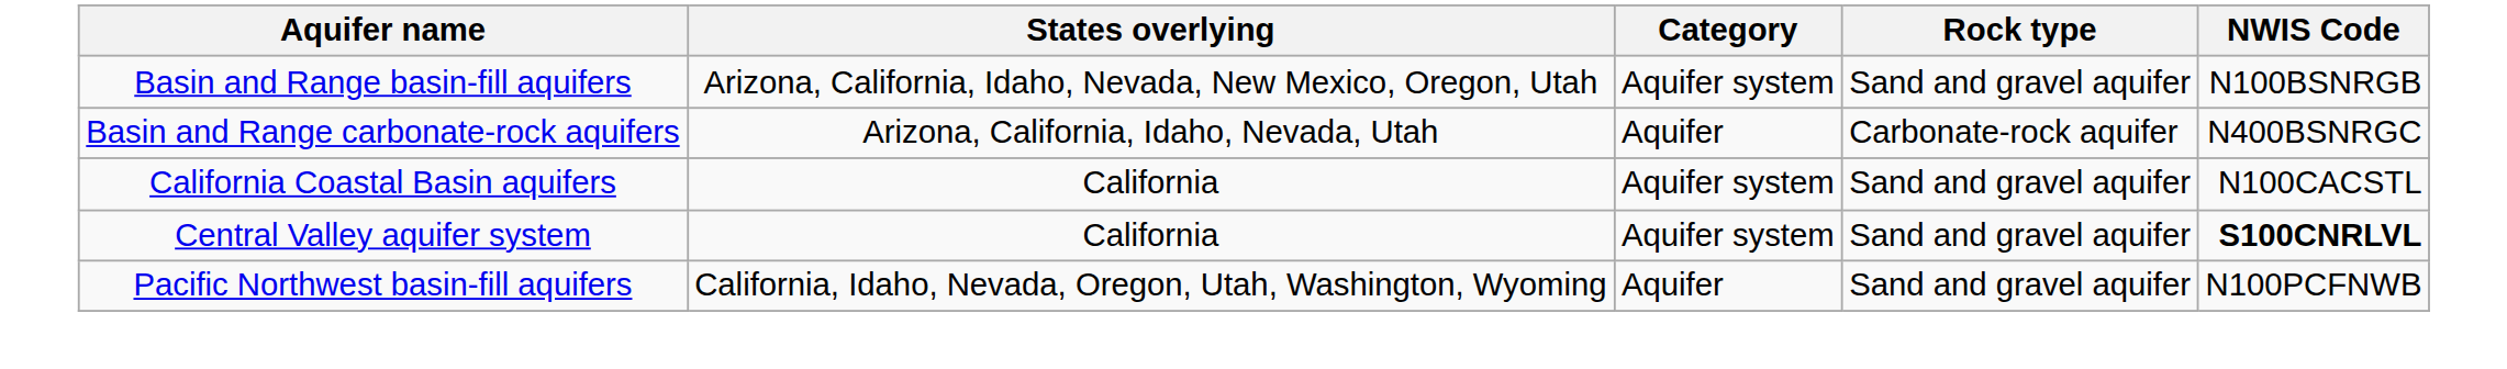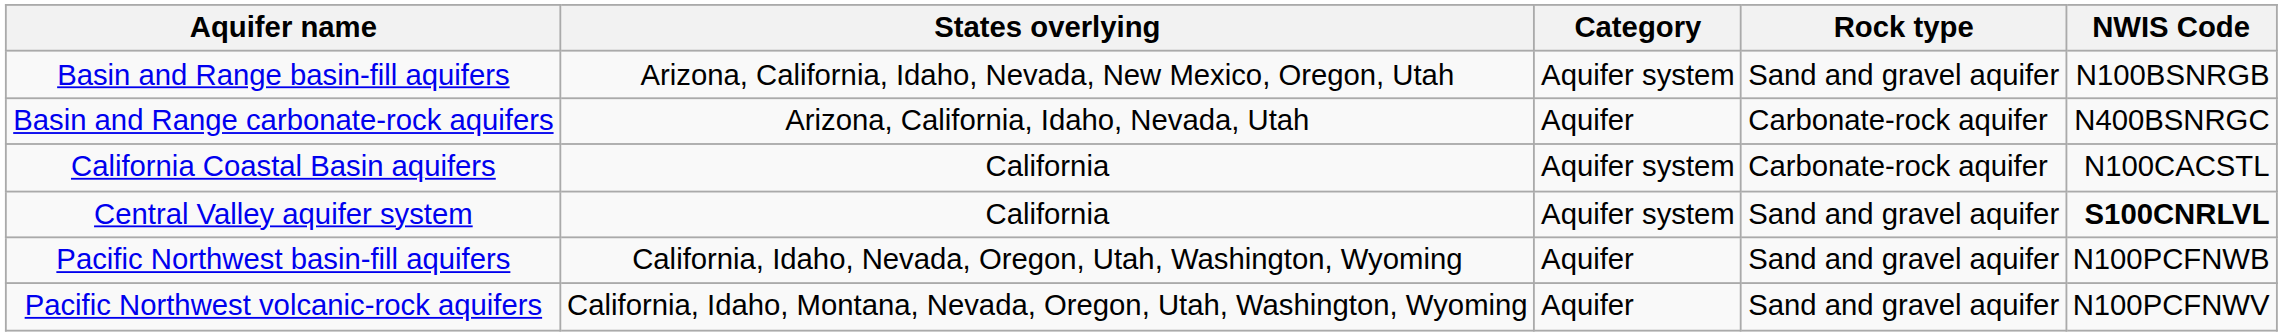California Coastal Basin aquifers | Rock type: Sand and gravel aquifer -> Carbonate-rock aquifer
+ row: Pacific Northwest volcanic-rock aquifers | California, Idaho, Montana, Nevada, Oregon, Utah, Washington, Wyoming | Aquifer | Sand and gravel aquifer | N100PCFNWV
